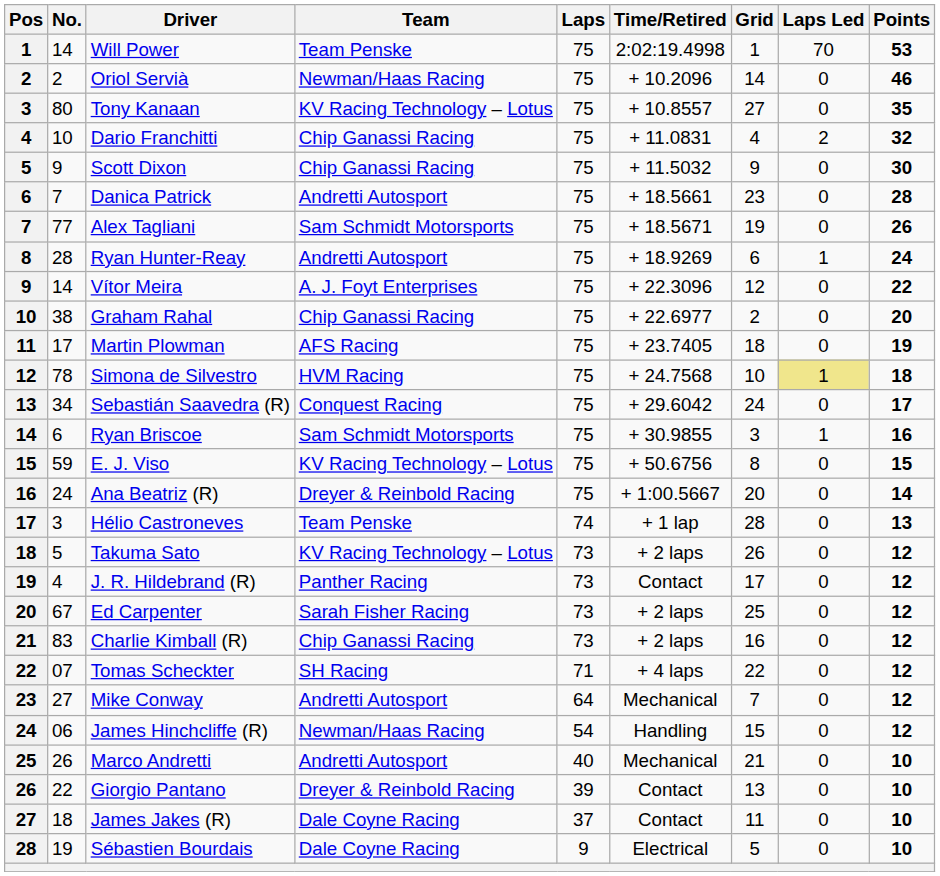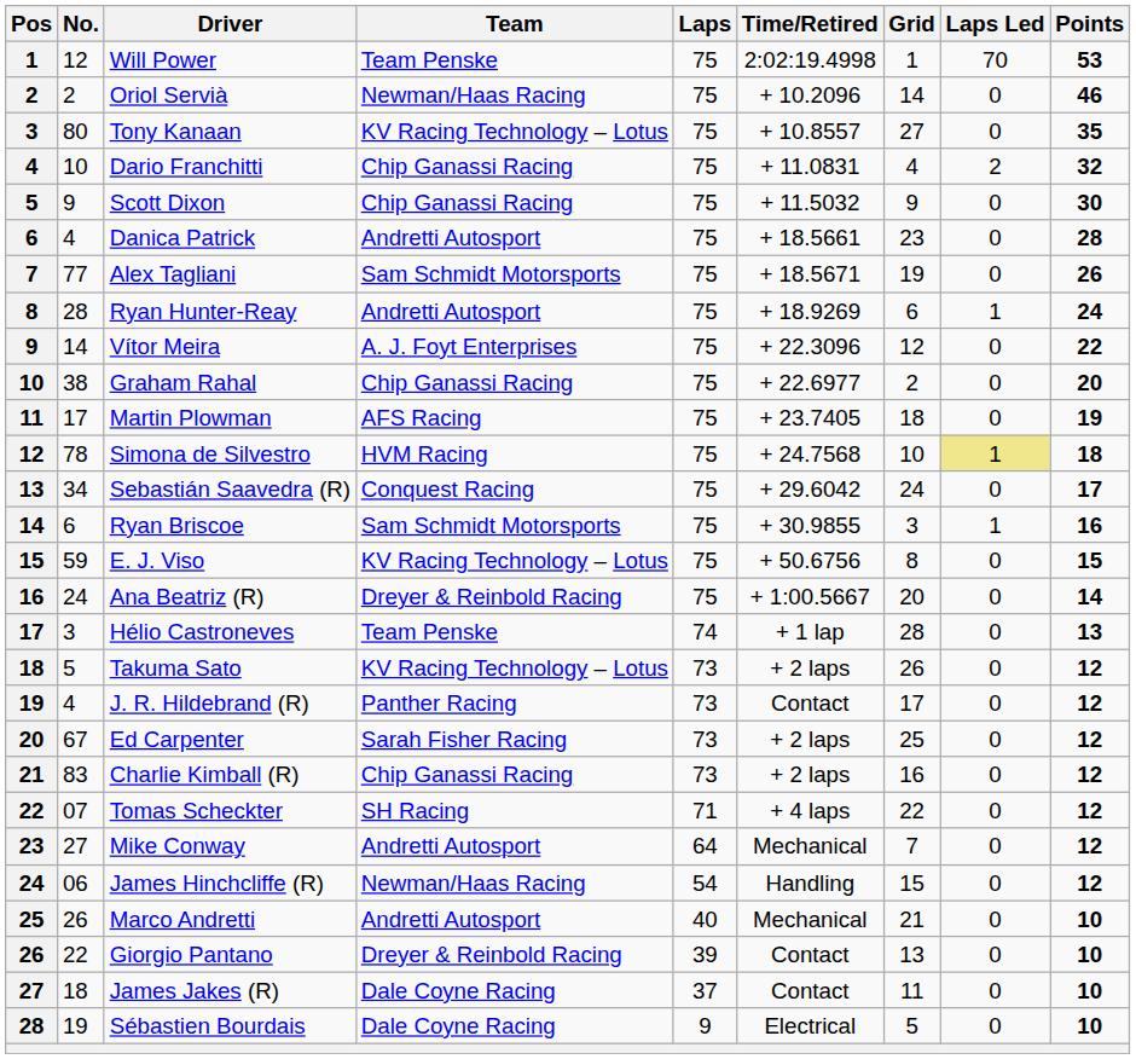Will Power | No.: 14 -> 12
Danica Patrick | No.: 7 -> 4
